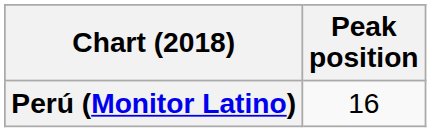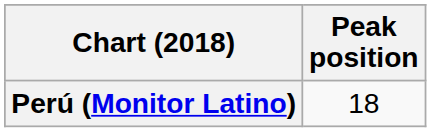Perú (Monitor Latino) | Peak position: 16 -> 18
